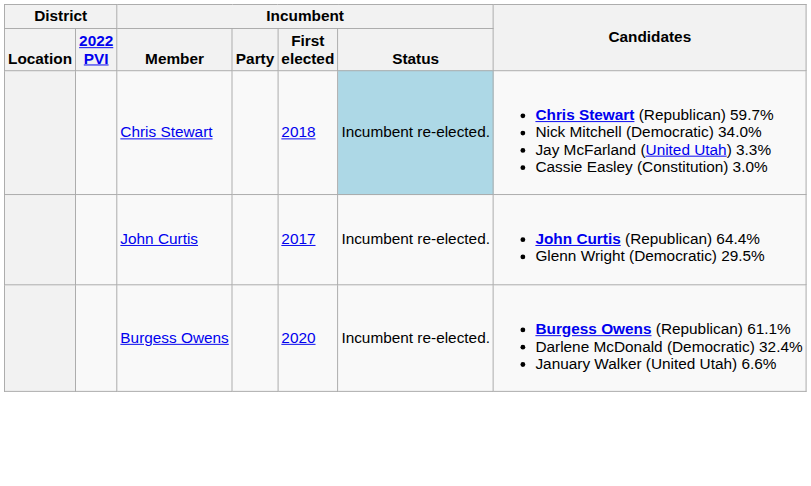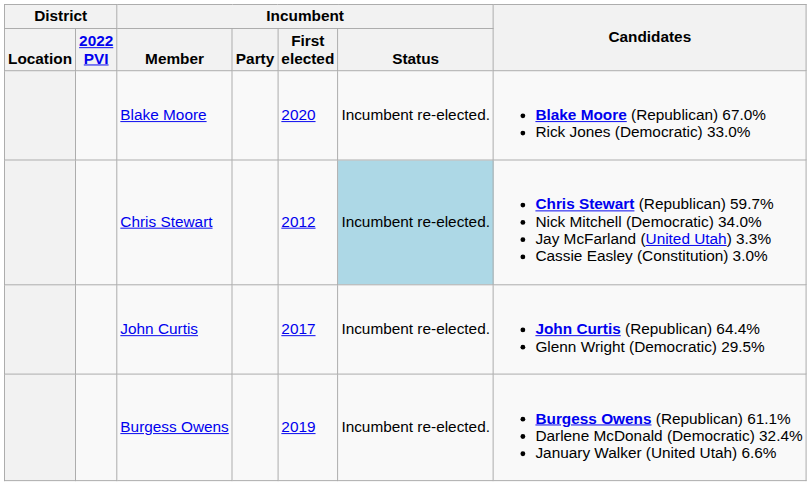+ row: Blake Moore | 2020 | Incumbent re-elected. | Blake Moore (Republican) 67.0% Rick Jones (Democratic) 33.0%
Chris Stewart | Incumbent / First elected: 2018 -> 2012
Burgess Owens | Incumbent / First elected: 2020 -> 2019
